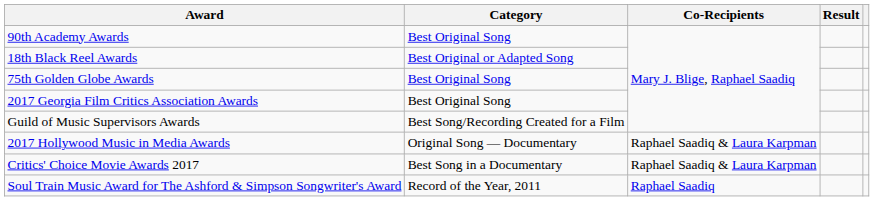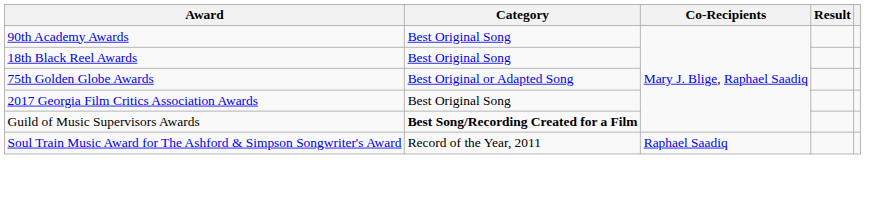18th Black Reel Awards | Category: Best Original or Adapted Song -> Best Original Song
75th Golden Globe Awards | Category: Best Original Song -> Best Original or Adapted Song
Guild of Music Supervisors Awards | Category: normal -> bold
- row: 2017 Hollywood Music in Media Awards | Original Song — Documentary | Raphael Saadiq & Laura Karpman
- row: Critics' Choice Movie Awards 2017 | Best Song in a Documentary | Raphael Saadiq & Laura Karpman
